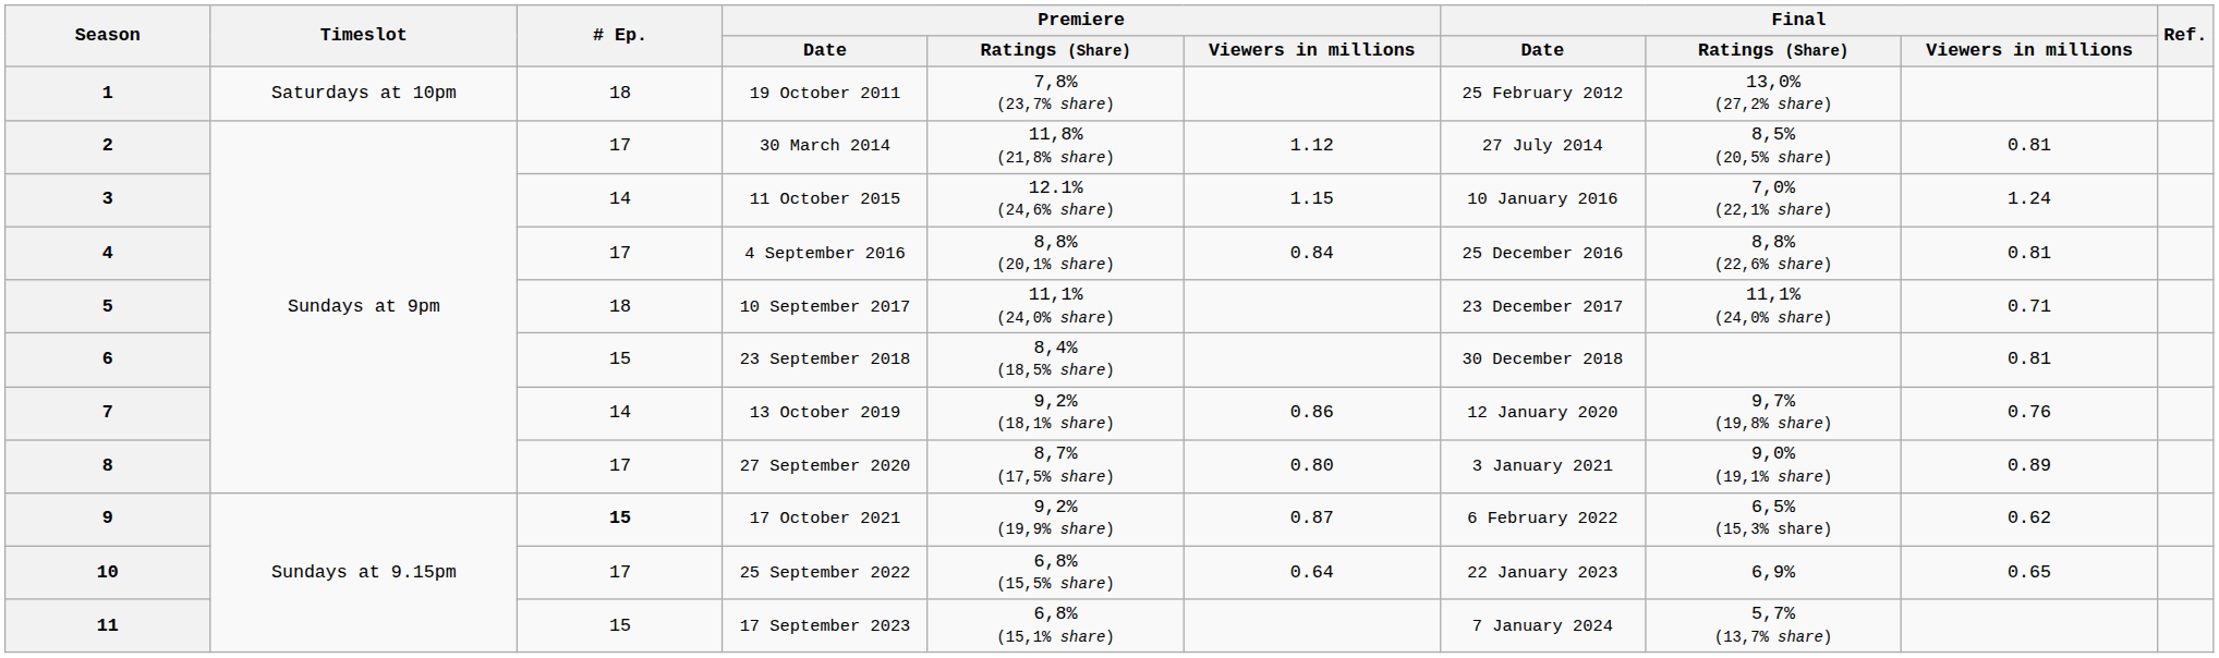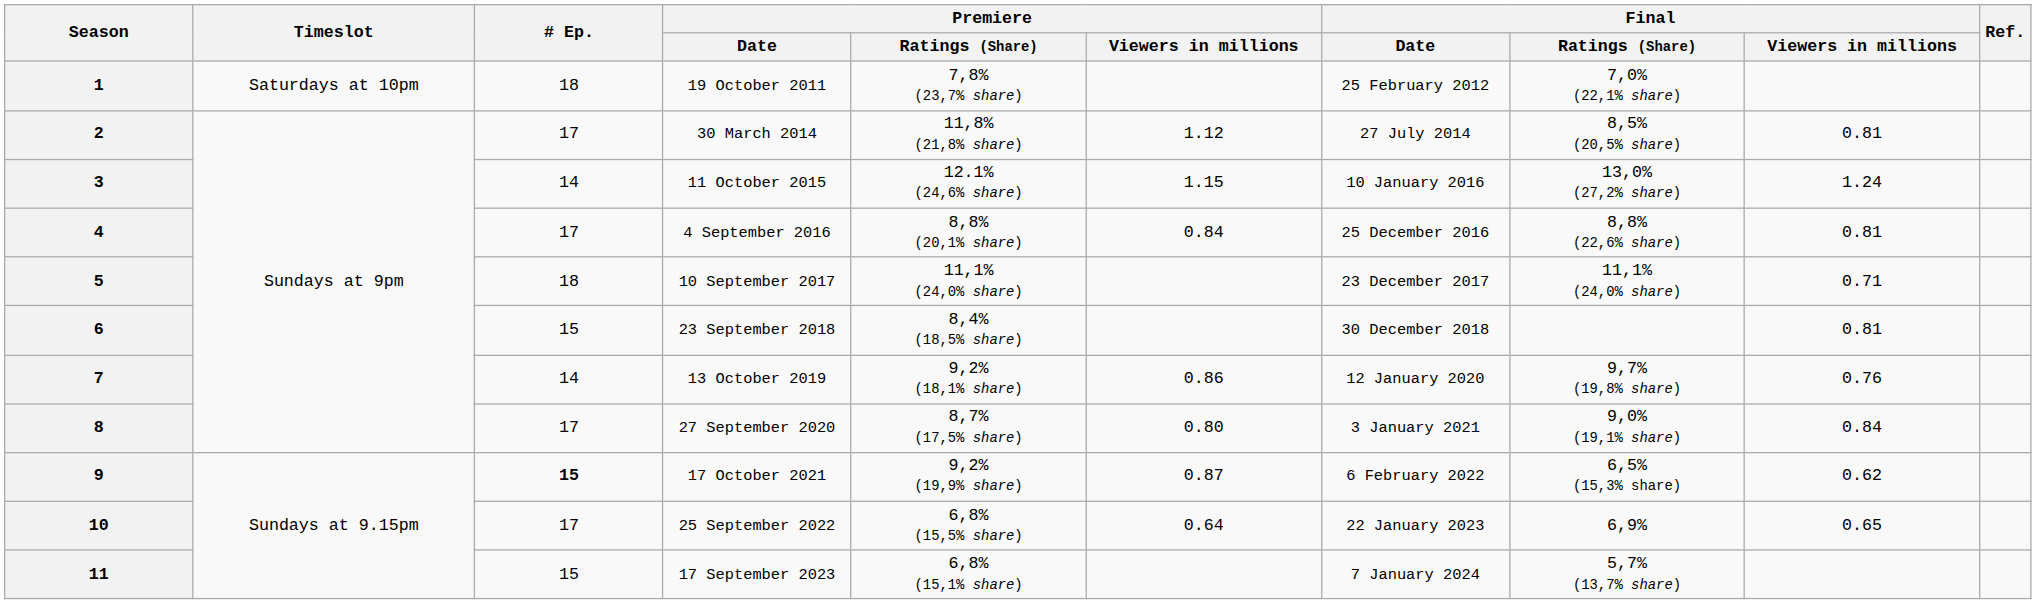1 | Final / Ratings (Share): 13,0% (27,2% share) -> 7,0% (22,1% share)
3 | Final / Ratings (Share): 7,0% (22,1% share) -> 13,0% (27,2% share)
8 | Final / Viewers in millions: 0.89 -> 0.84
